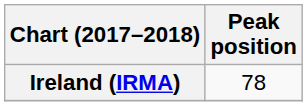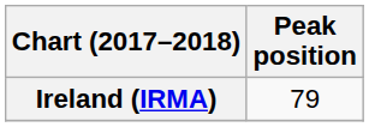Ireland (IRMA) | Peak position: 78 -> 79
